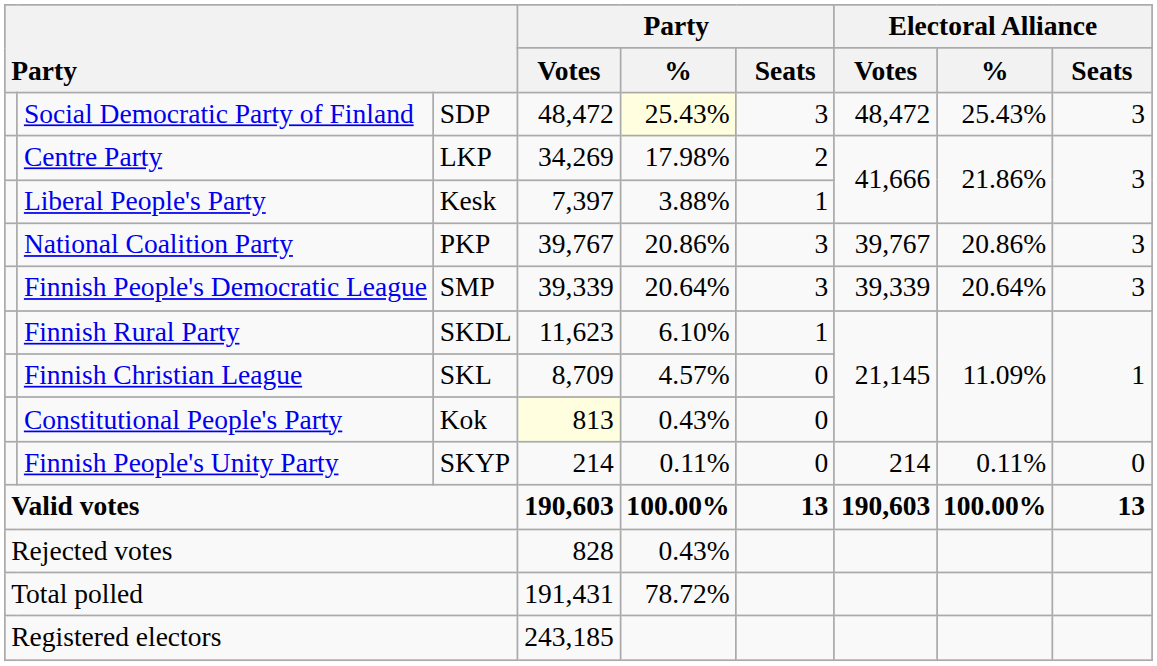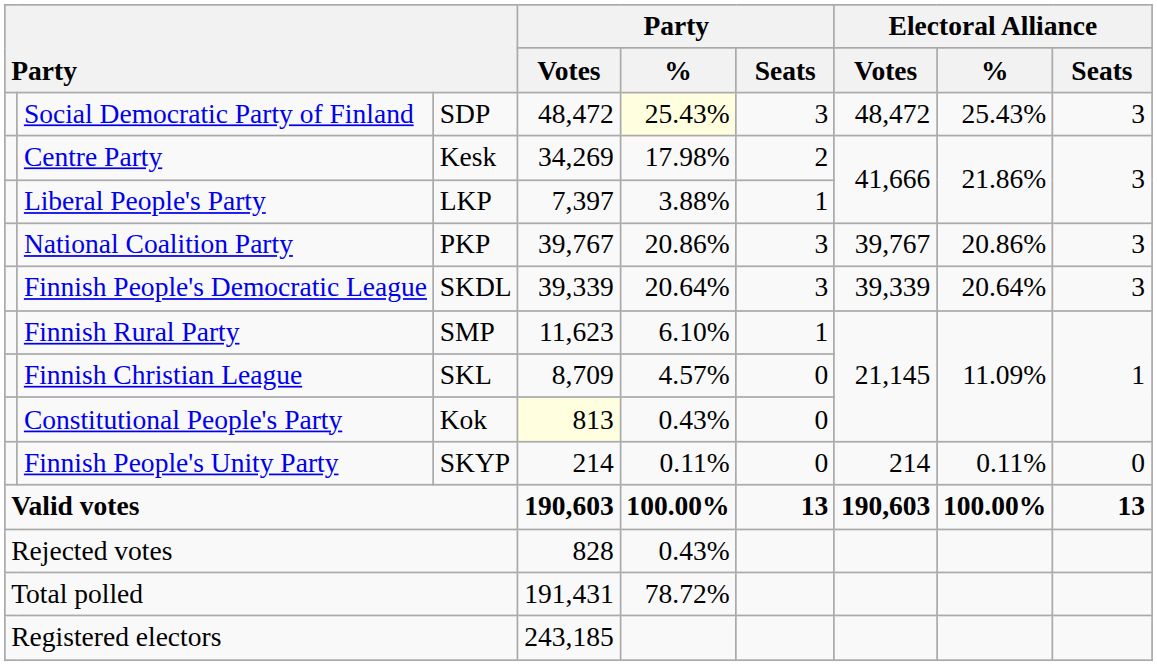Centre Party | column 3: LKP -> Kesk
Liberal People's Party | column 3: Kesk -> LKP
Finnish People's Democratic League | column 3: SMP -> SKDL
Finnish Rural Party | column 3: SKDL -> SMP
